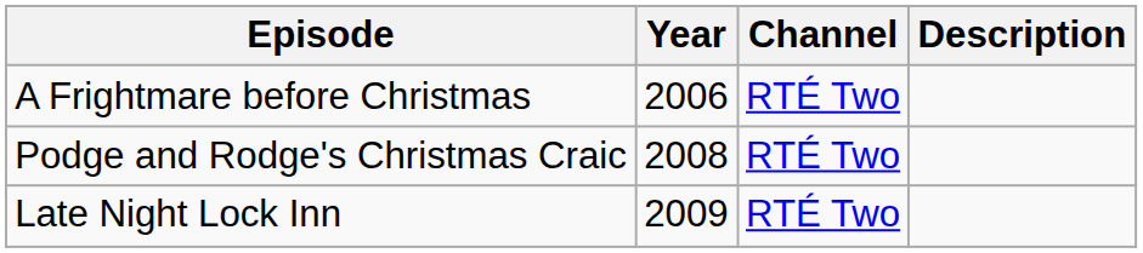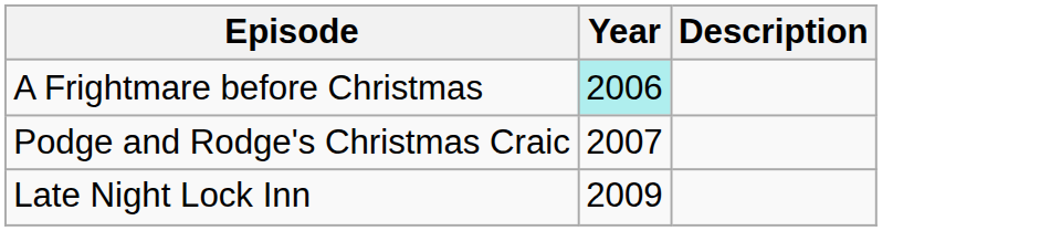- column: Channel | RTÉ Two | RTÉ Two | RTÉ Two
A Frightmare before Christmas | Year: no background -> paleturquoise background
Podge and Rodge's Christmas Craic | Year: 2008 -> 2007
